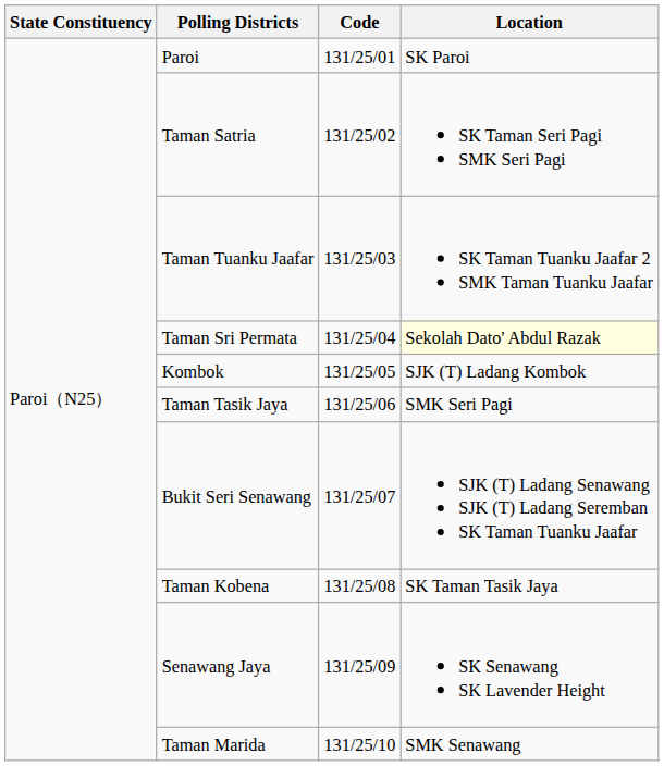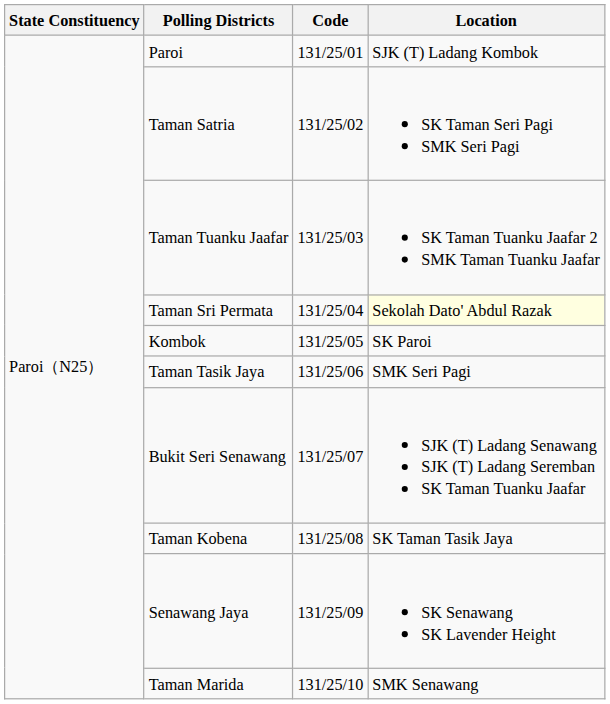Paroi | Location: SK Paroi -> SJK (T) Ladang Kombok
Kombok | Location: SJK (T) Ladang Kombok -> SK Paroi
